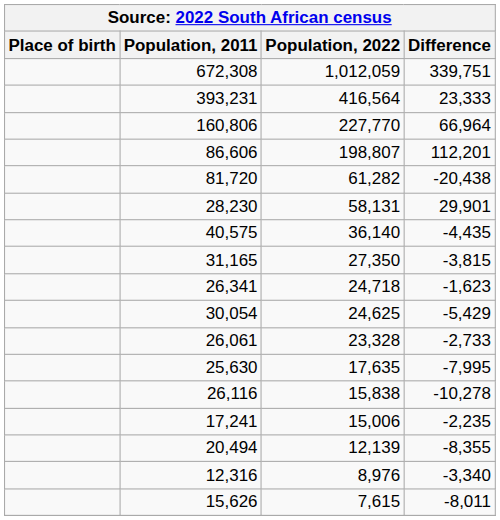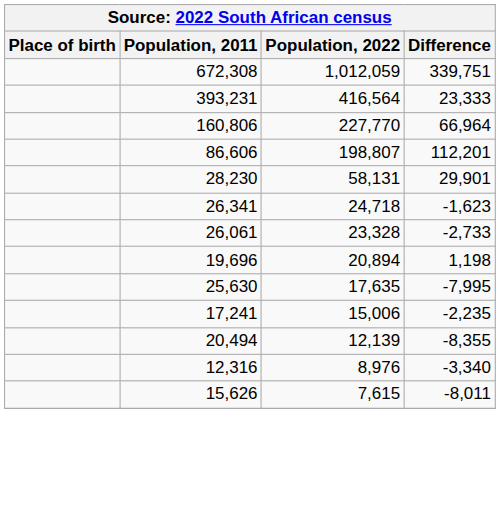- row: 81,720 | 61,282 | -20,438
- row: 40,575 | 36,140 | -4,435
- row: 31,165 | 27,350 | -3,815
- row: 30,054 | 24,625 | -5,429
+ row: 19,696 | 20,894 | 1,198
- row: 26,116 | 15,838 | -10,278
